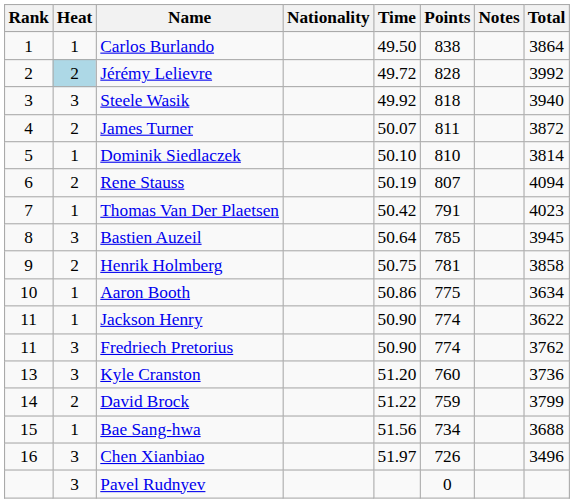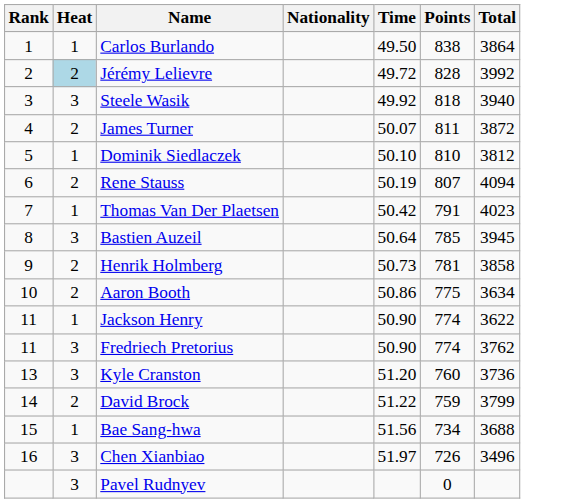- column: Notes
Dominik Siedlaczek | Total: 3814 -> 3812
Henrik Holmberg | Time: 50.75 -> 50.73
Aaron Booth | Heat: 1 -> 2
